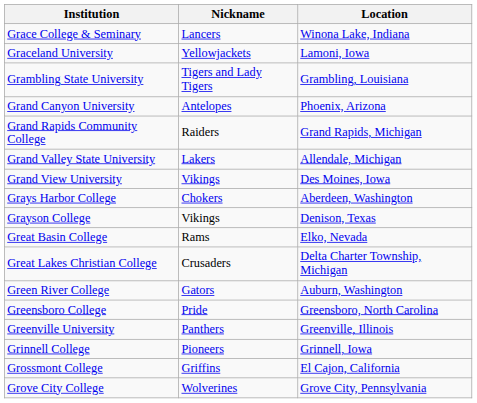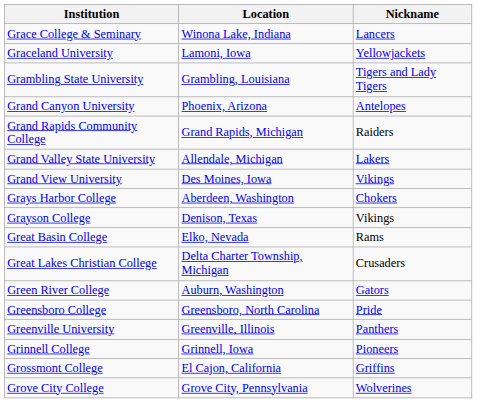columns swapped: Nickname <-> Location
